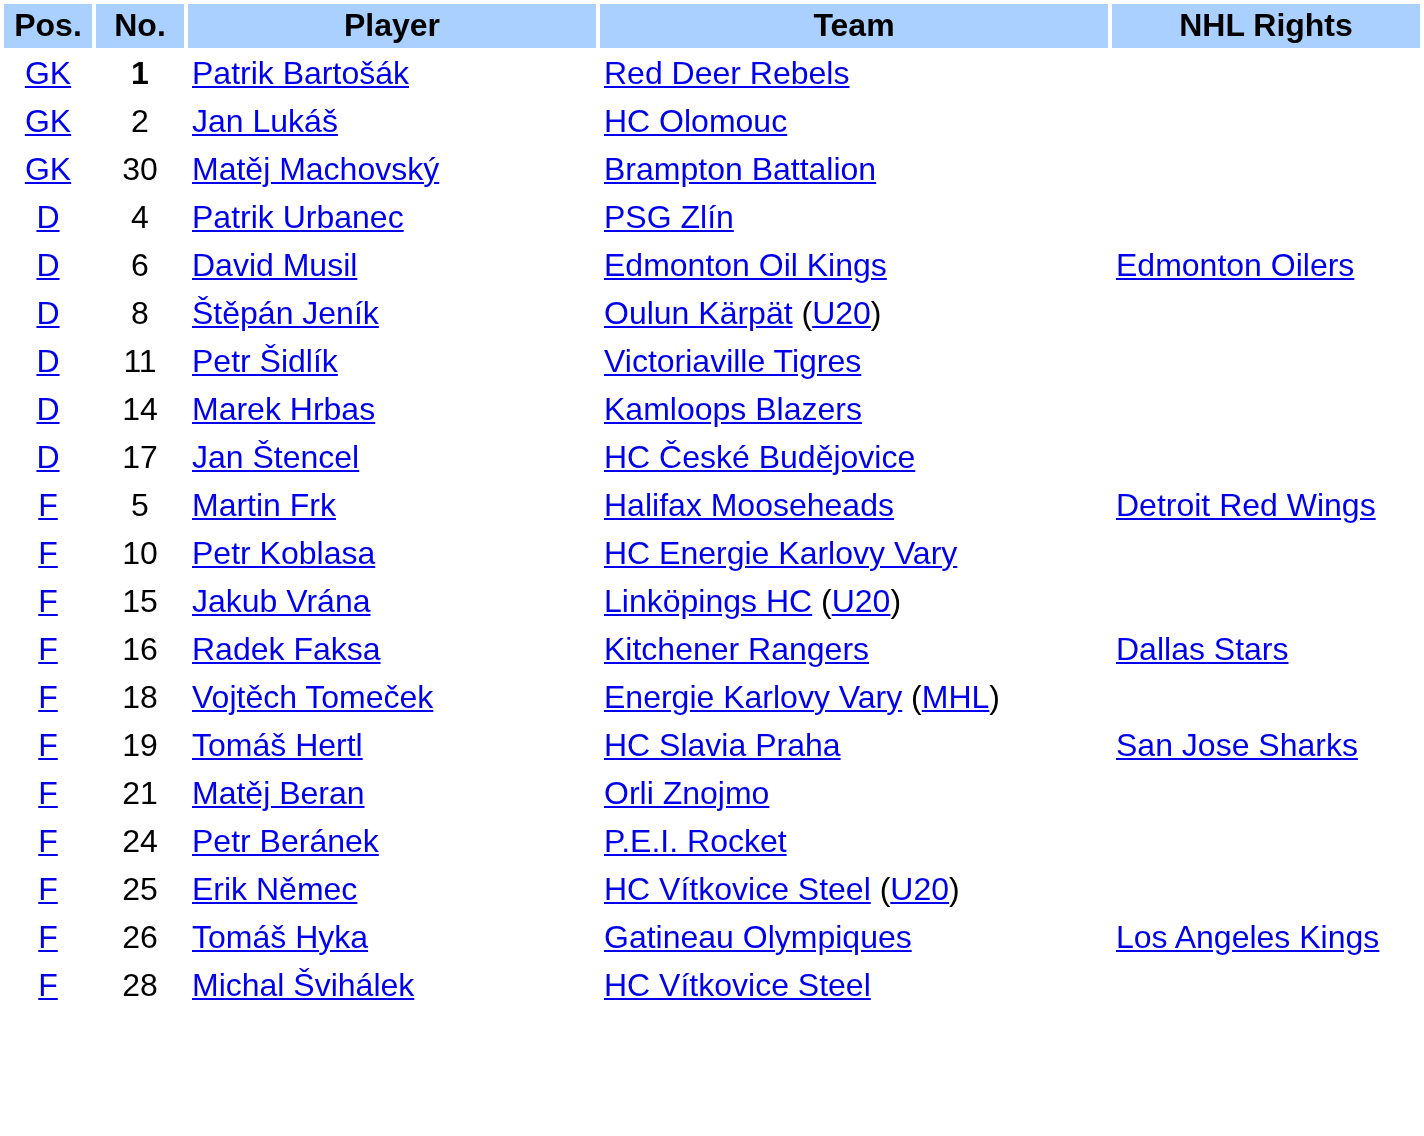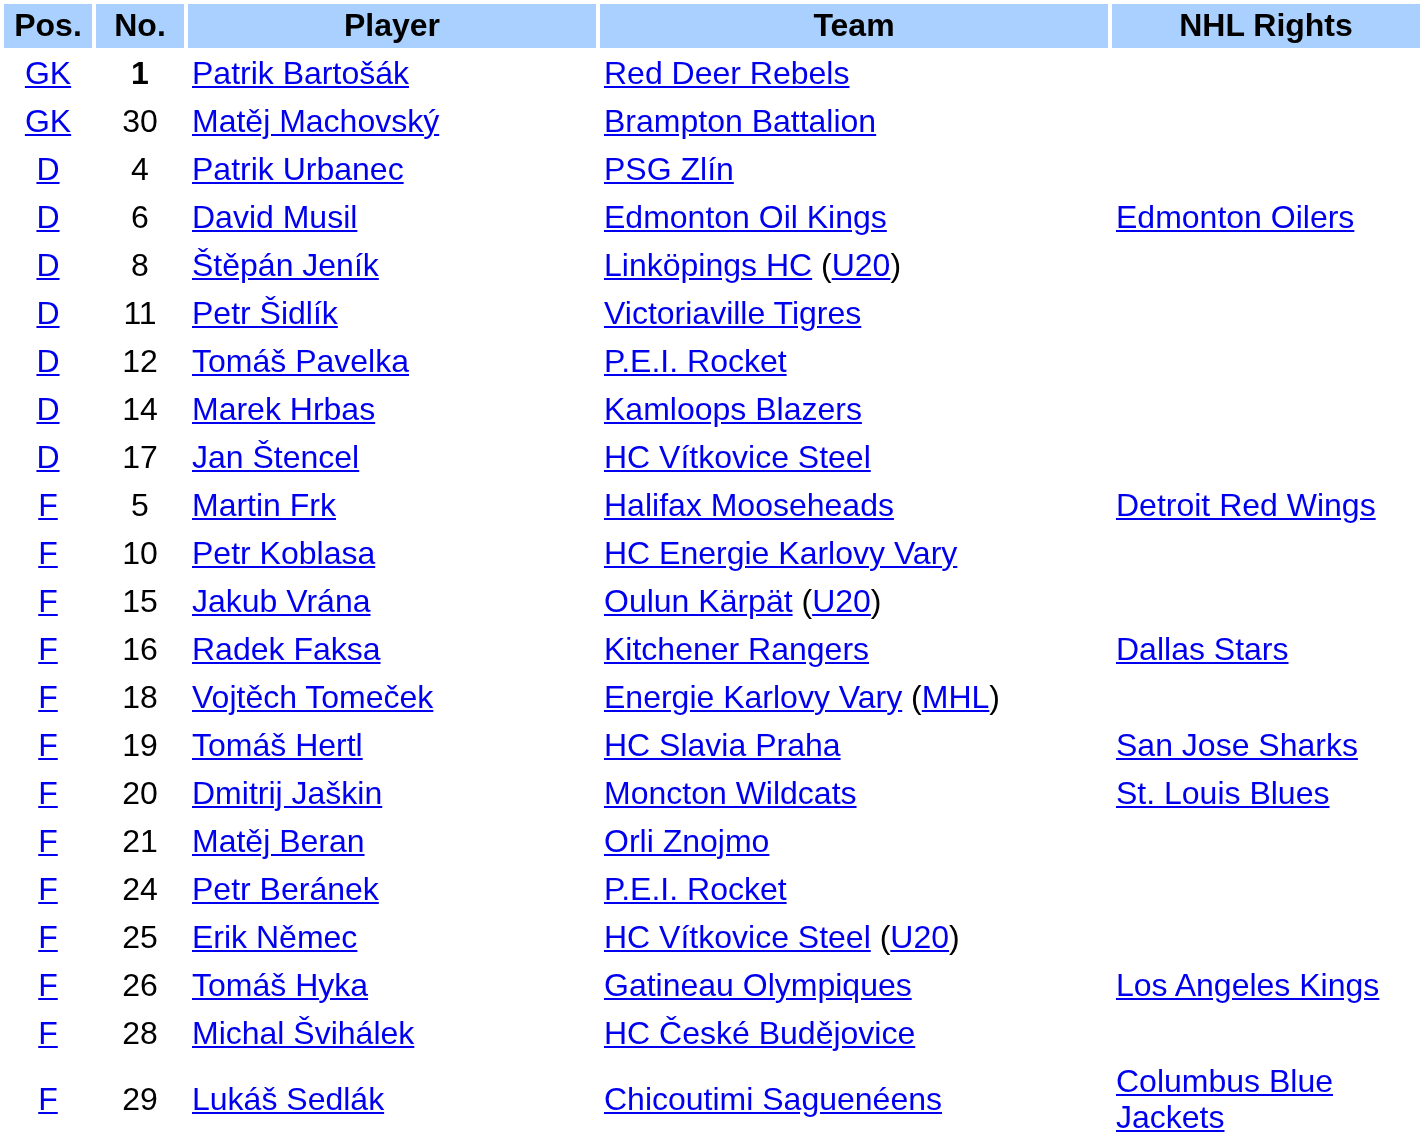- row: GK | 2 | Jan Lukáš | HC Olomouc
Štěpán Jeník | Team: Oulun Kärpät (U20) -> Linköpings HC (U20)
+ row: D | 12 | Tomáš Pavelka | P.E.I. Rocket
Jan Štencel | Team: HC České Budějovice -> HC Vítkovice Steel
Jakub Vrána | Team: Linköpings HC (U20) -> Oulun Kärpät (U20)
+ row: F | 20 | Dmitrij Jaškin | Moncton Wildcats | St. Louis Blues
Michal Švihálek | Team: HC Vítkovice Steel -> HC České Budějovice
+ row: F | 29 | Lukáš Sedlák | Chicoutimi Saguenéens | Columbus Blue Jackets
